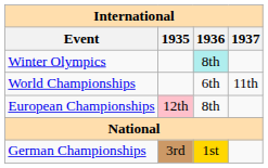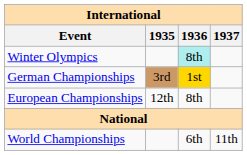rows swapped: World Championships <-> German Championships
European Championships | 1935: pink background -> no background
